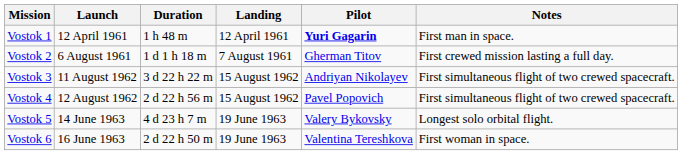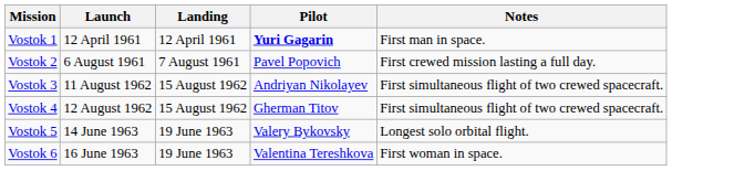- column: Duration | 1 h 48 m | 1 d 1 h 18 m | 3 d 22 h 22 m | 2 d 22 h 56 m | 4 d 23 h 7 m | 2 d 22 h 50 m
Vostok 2 | Pilot: Gherman Titov -> Pavel Popovich
Vostok 4 | Pilot: Pavel Popovich -> Gherman Titov
